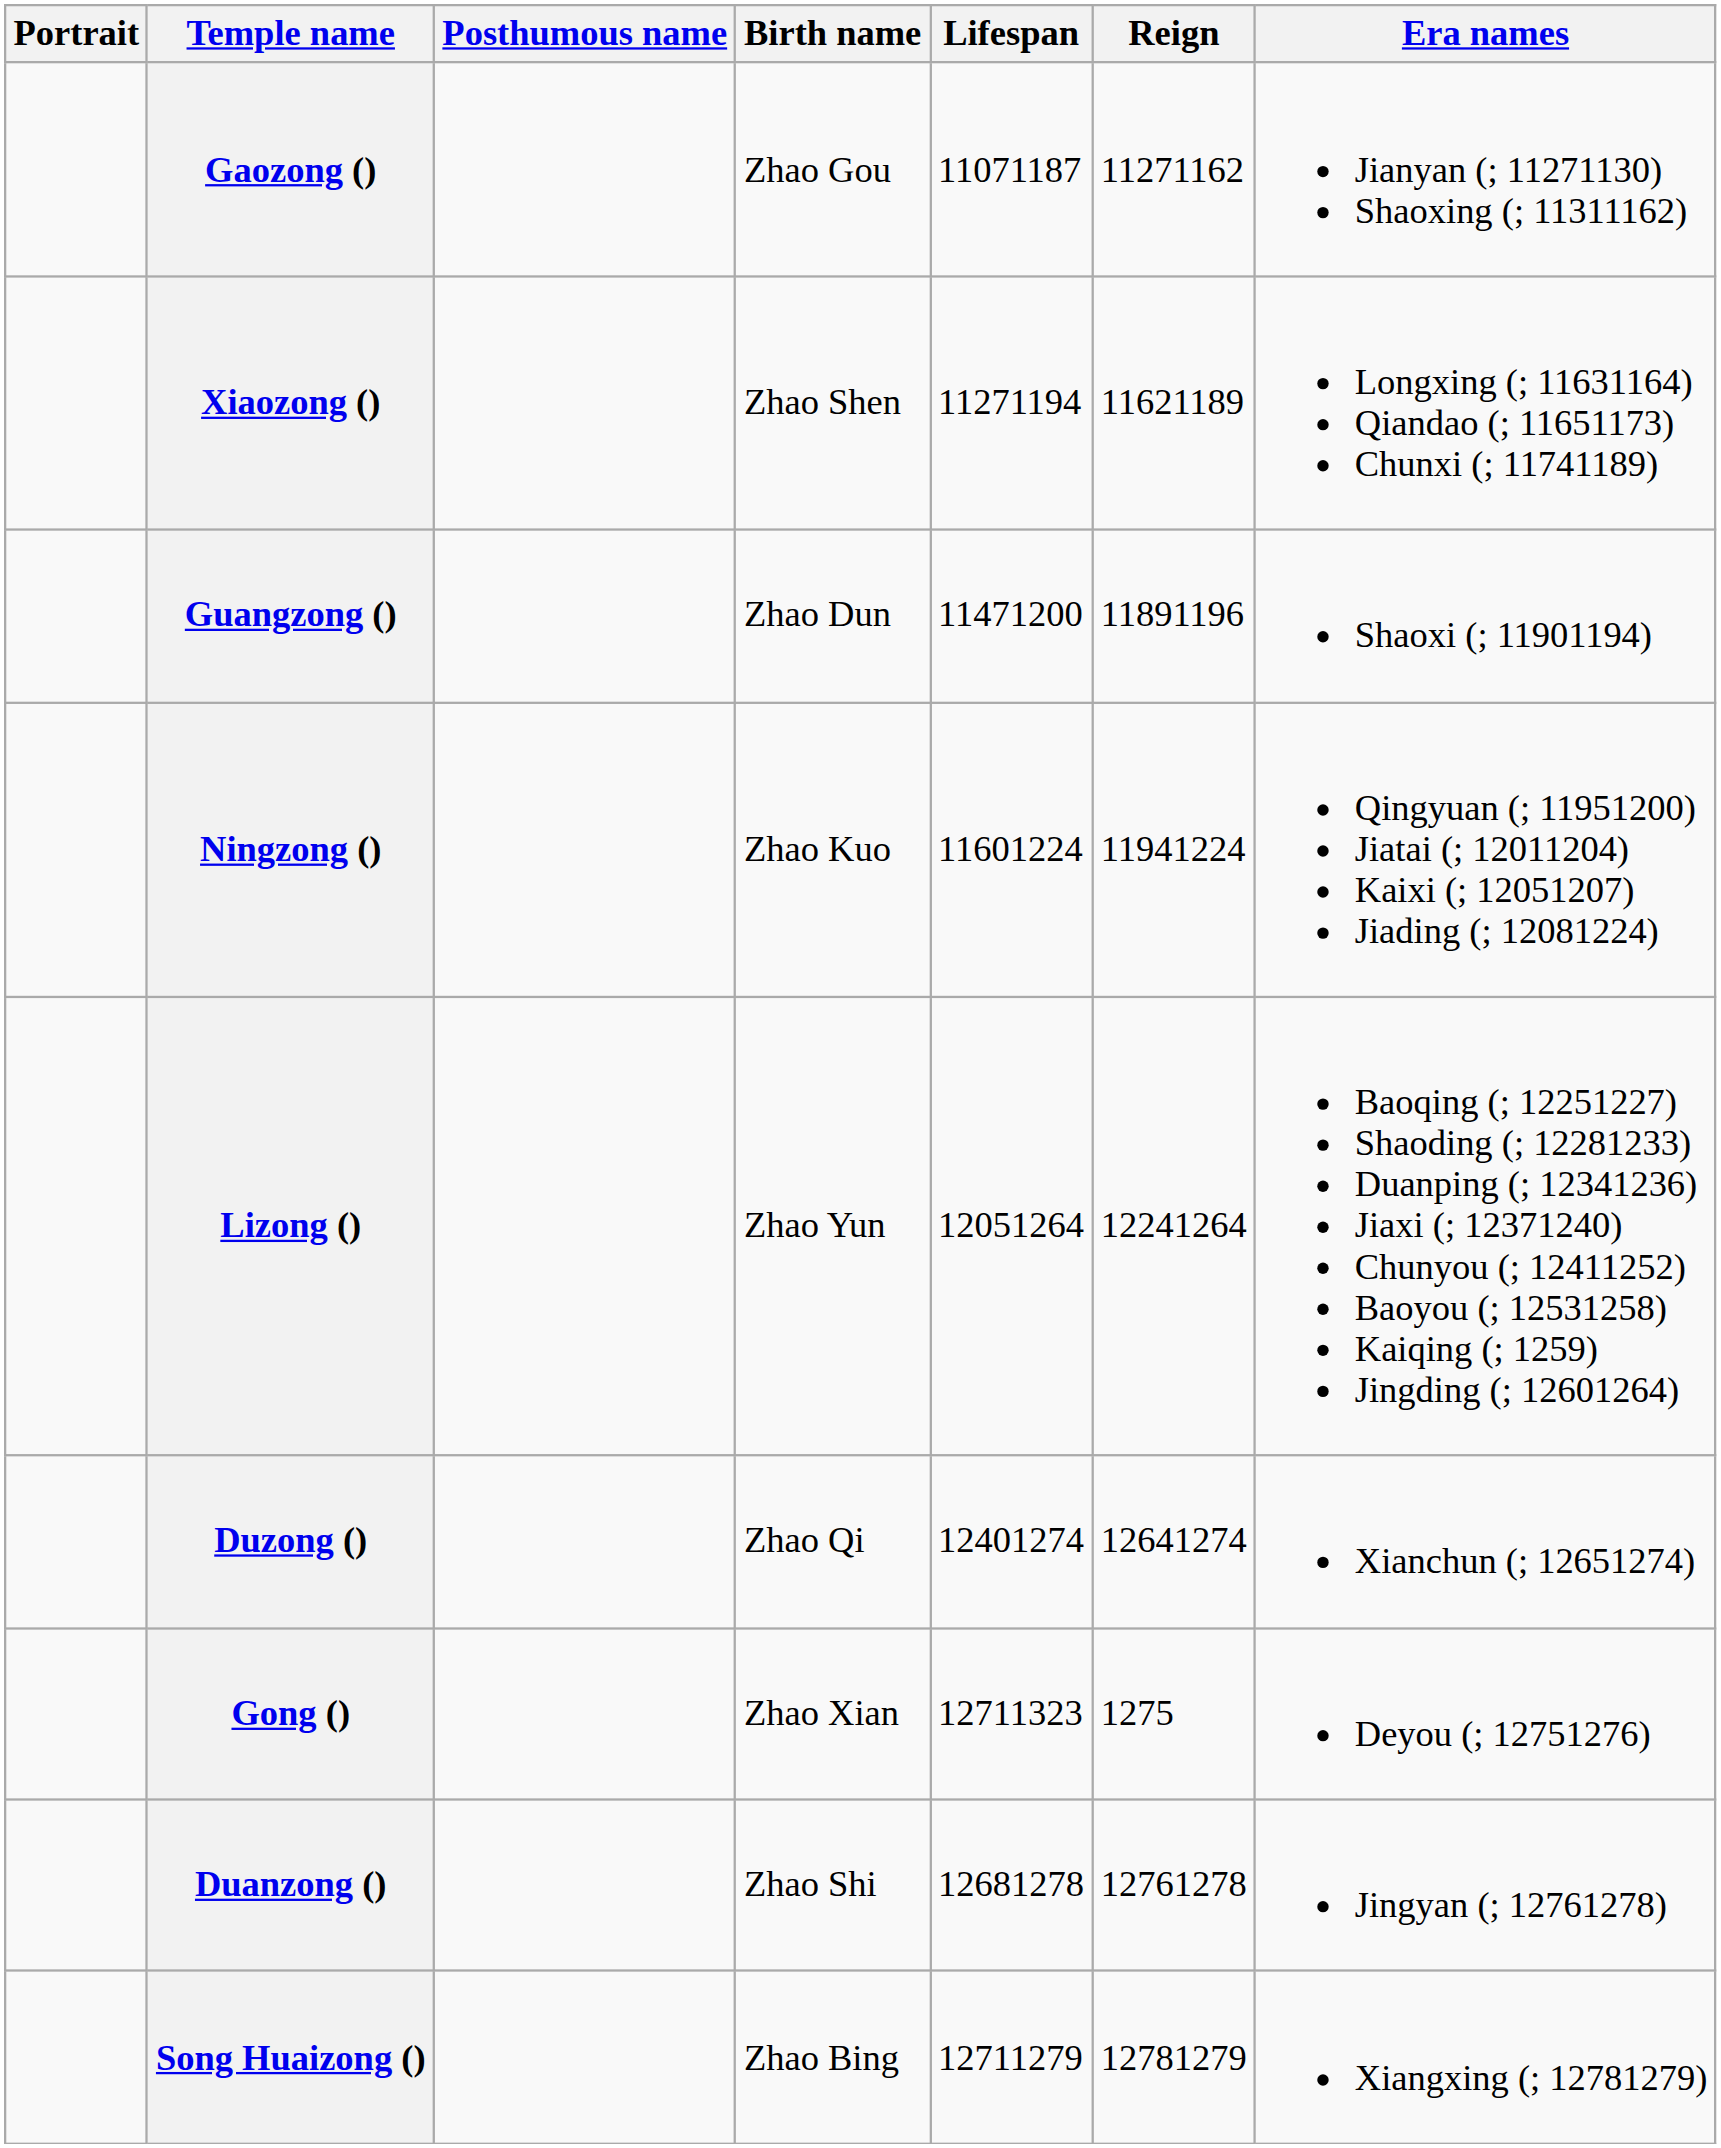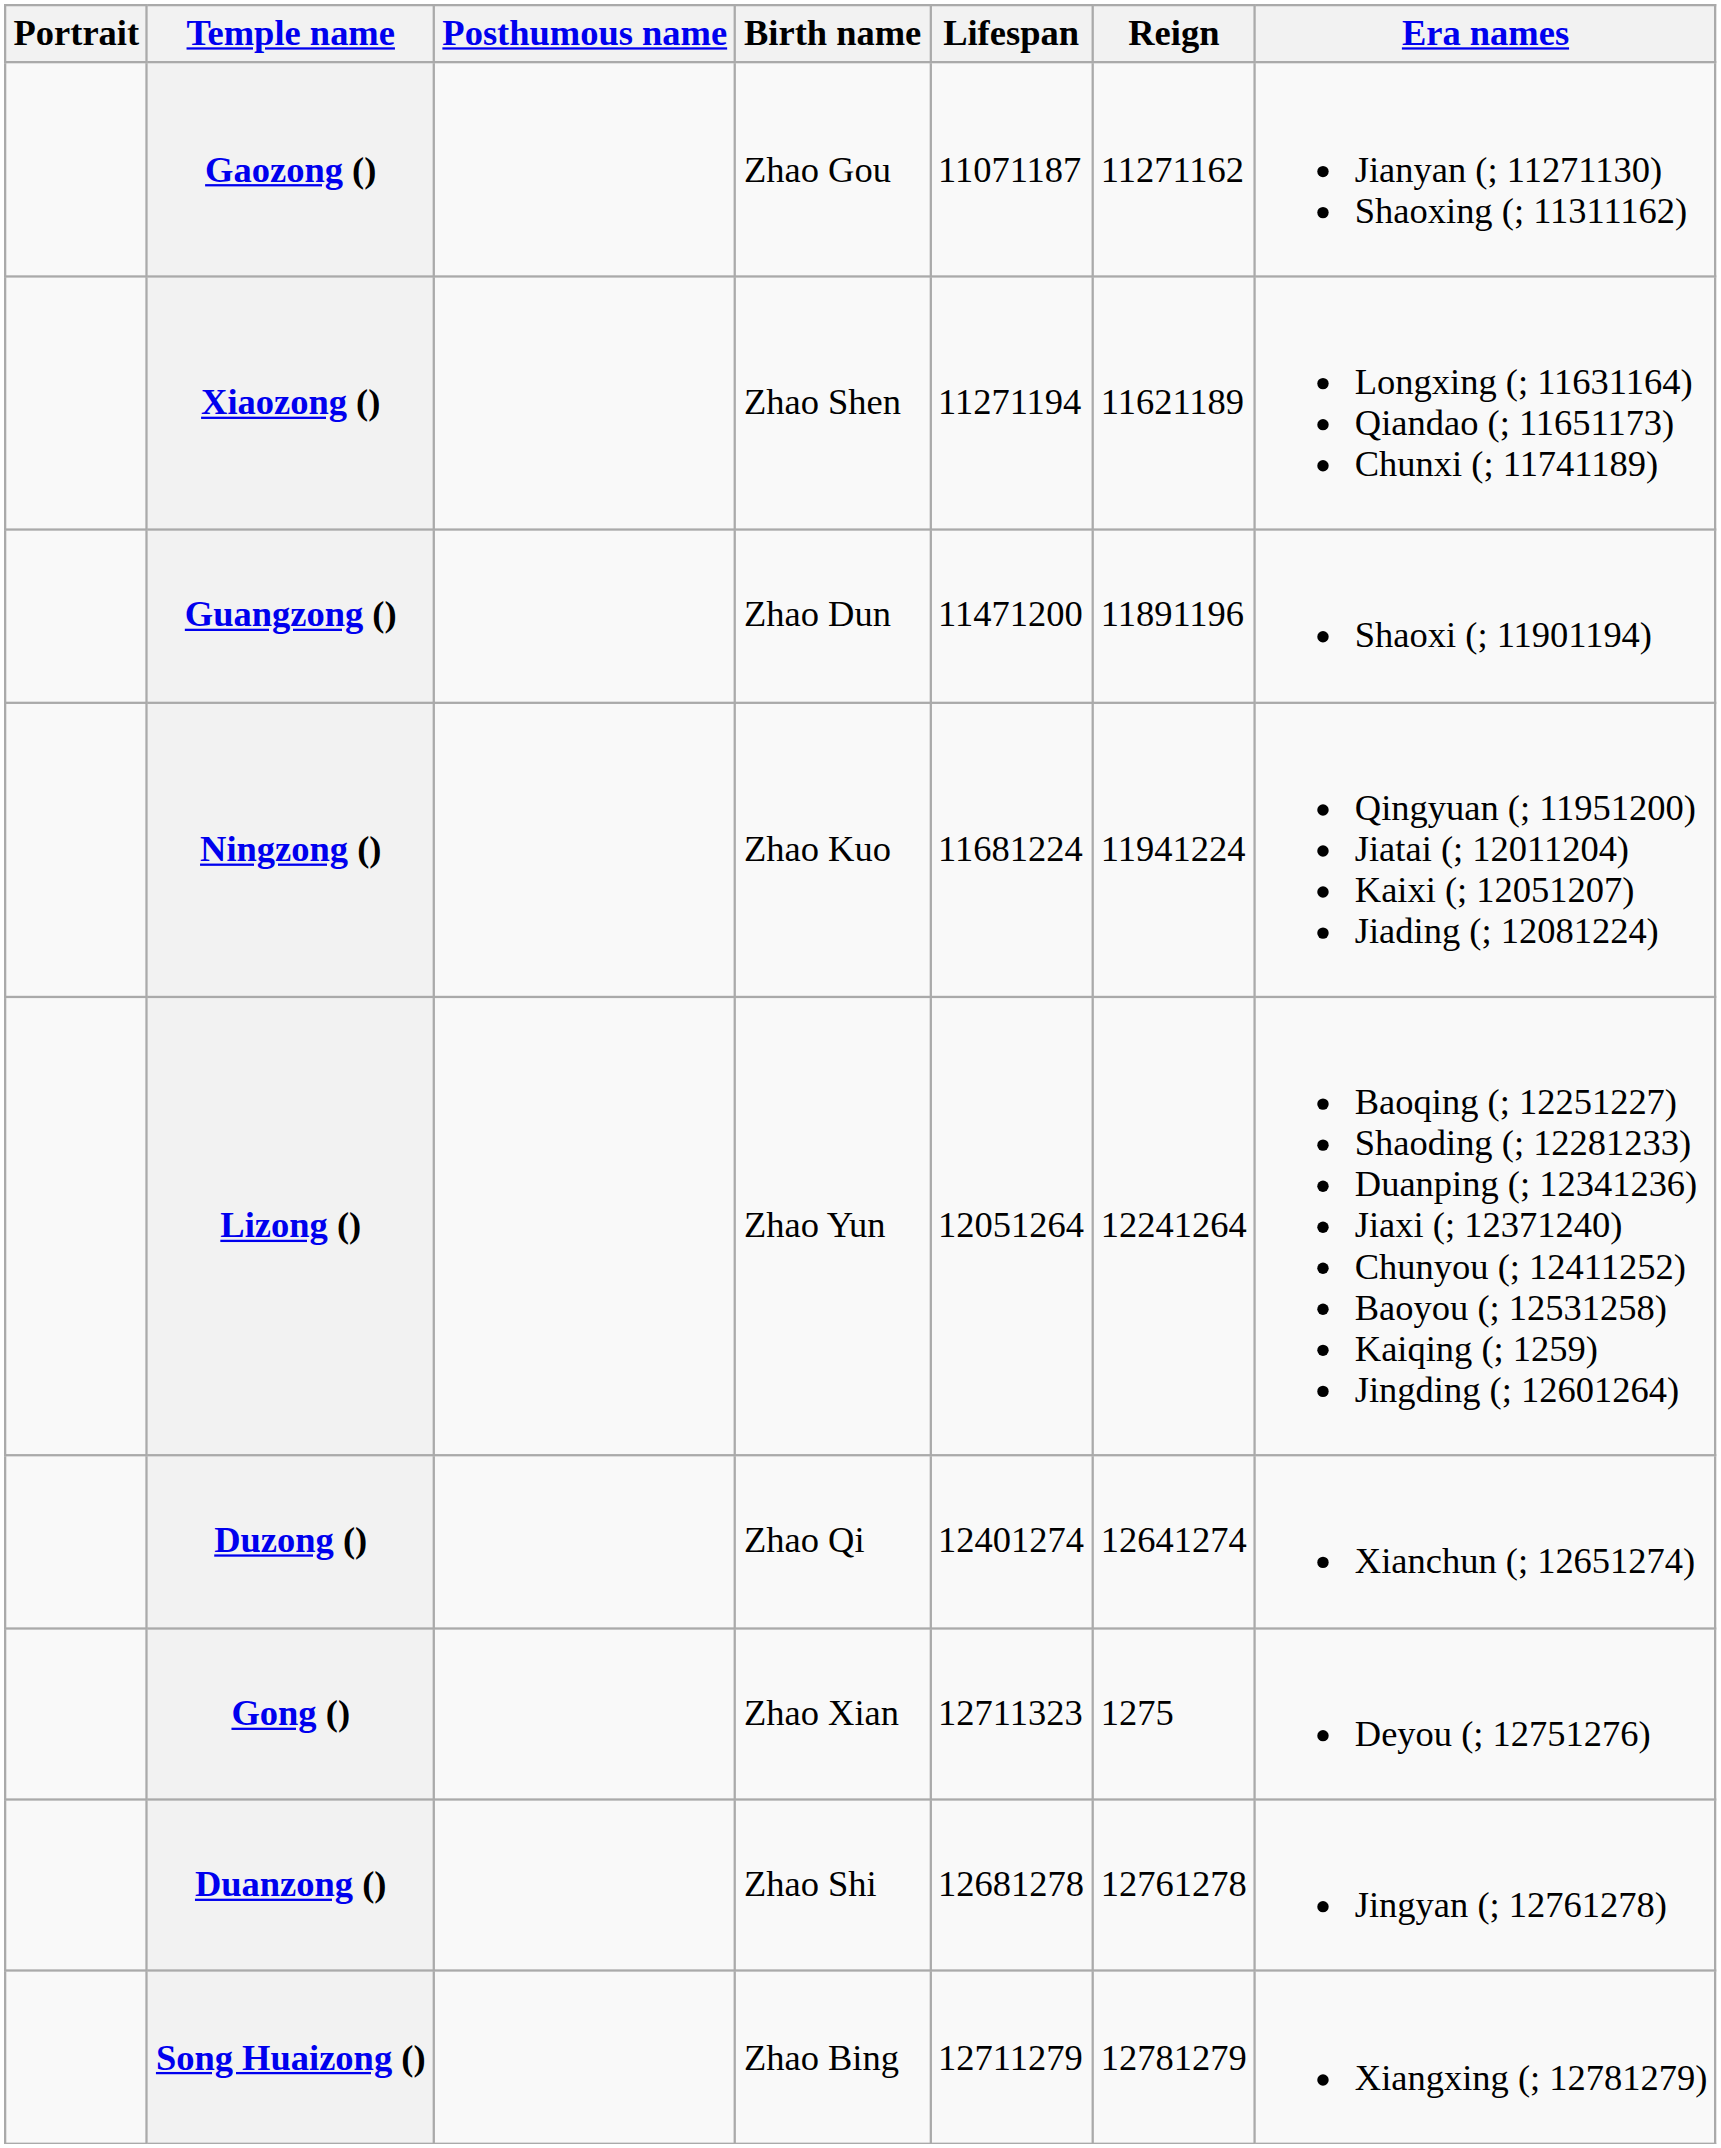Ningzong () | Lifespan: 11601224 -> 11681224
